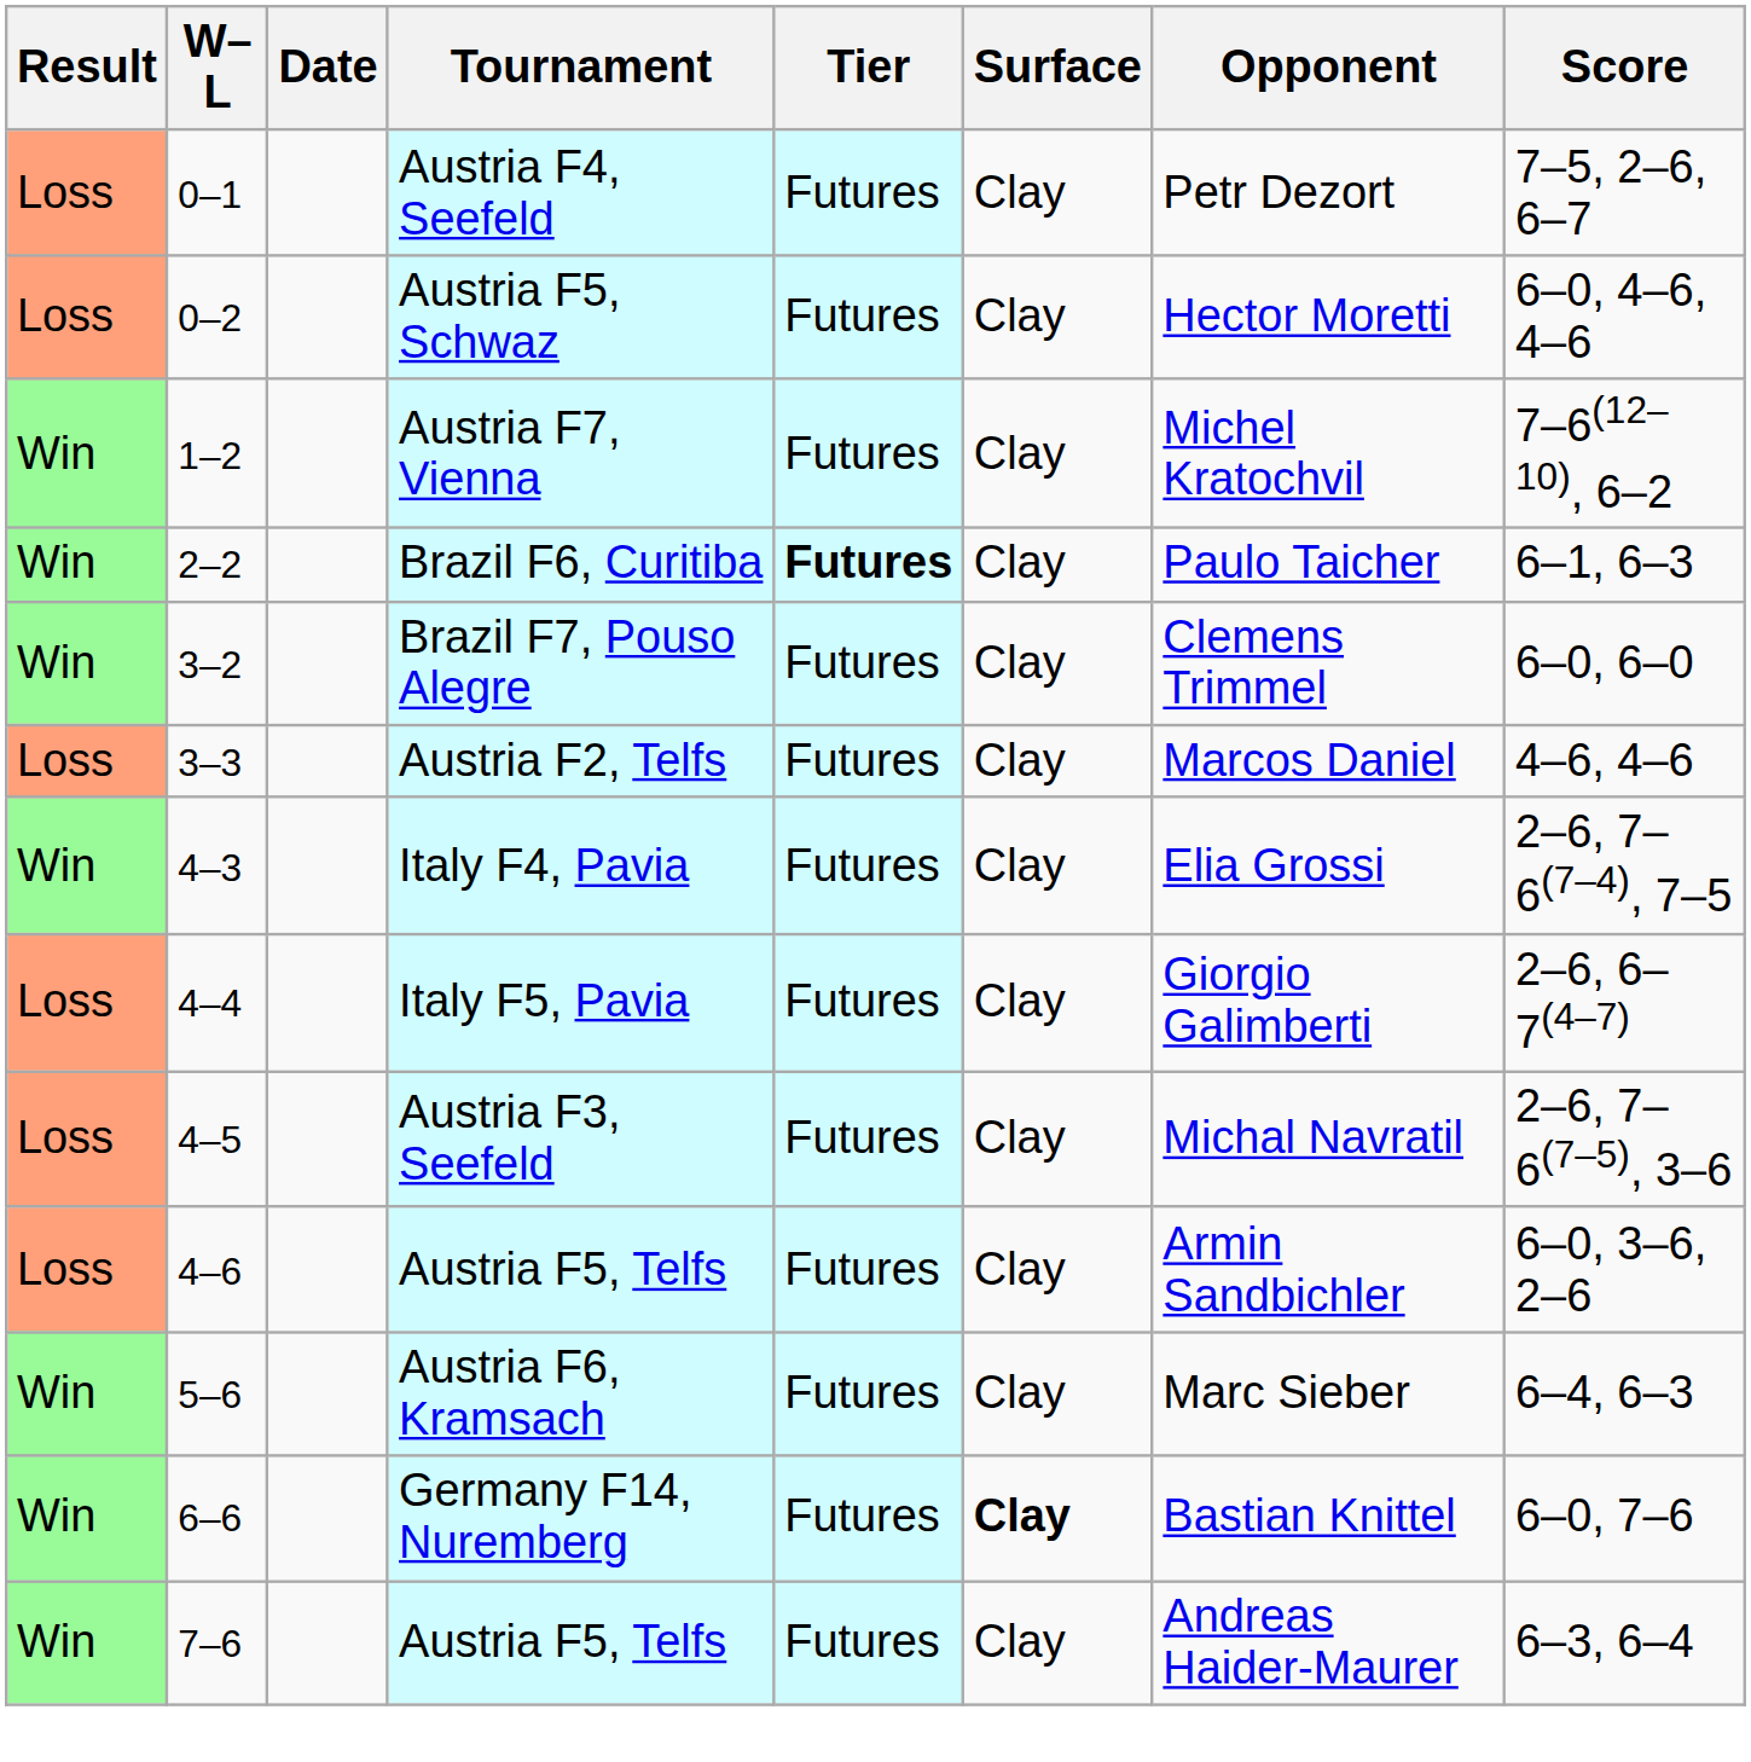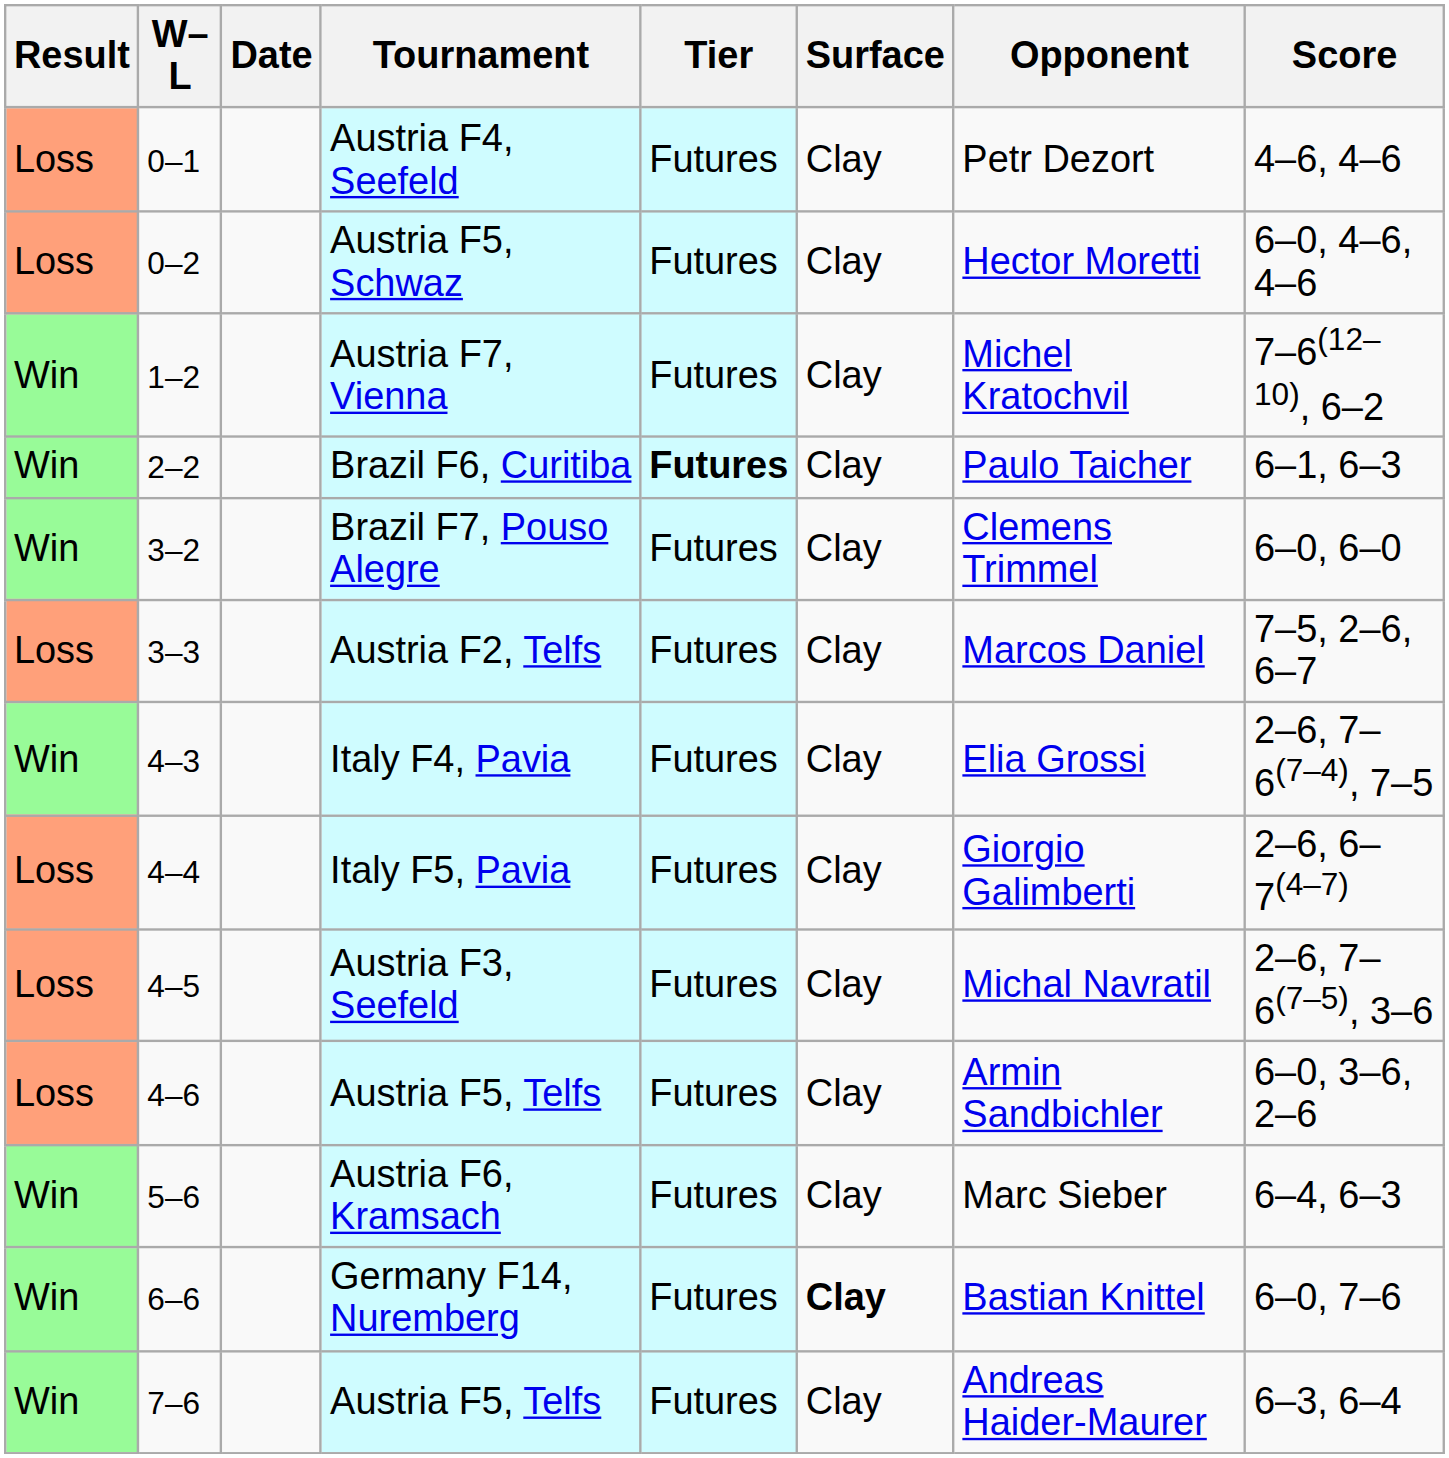Austria F4, Seefeld | Score: 7–5, 2–6, 6–7 -> 4–6, 4–6
Austria F2, Telfs | Score: 4–6, 4–6 -> 7–5, 2–6, 6–7
